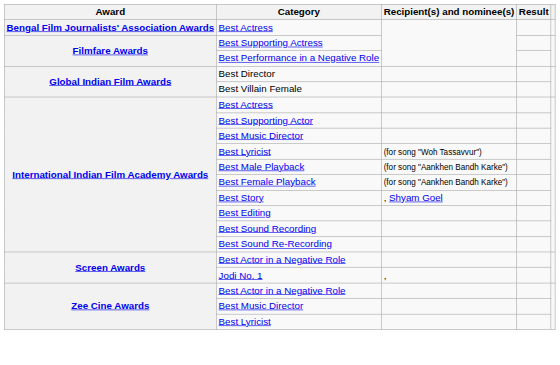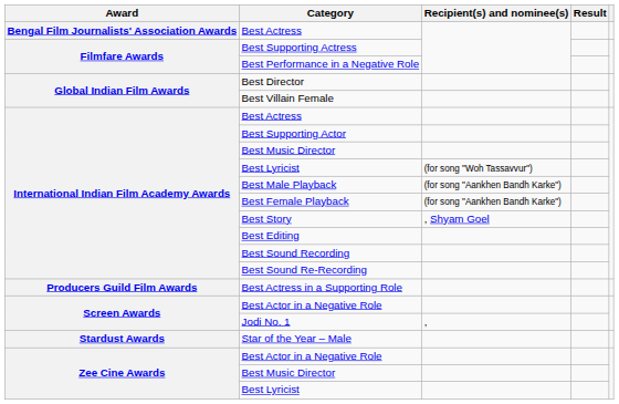+ row: Producers Guild Film Awards | Best Actress in a Supporting Role
+ row: Stardust Awards | Star of the Year – Male
